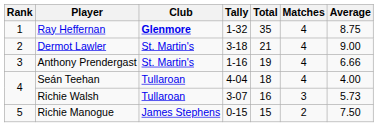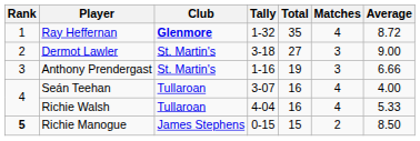Ray Heffernan | Average: 8.75 -> 8.72
Dermot Lawler | Total: 21 -> 27
Dermot Lawler | Matches: 4 -> 3
Anthony Prendergast | Matches: 4 -> 3
Seán Teehan | Tally: 4-04 -> 3-07
Seán Teehan | Total: 18 -> 16
Richie Walsh | Tally: 3-07 -> 4-04
Richie Walsh | Matches: 3 -> 4
Richie Walsh | Average: 5.73 -> 5.33
Richie Manogue | Rank: normal -> bold
Richie Manogue | Average: 7.50 -> 8.50
